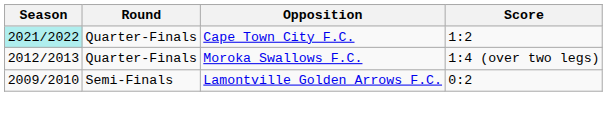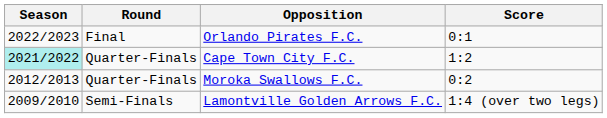+ row: 2022/2023 | Final | Orlando Pirates F.C. | 0:1
Moroka Swallows F.C. | Score: 1:4 (over two legs) -> 0:2
Lamontville Golden Arrows F.C. | Score: 0:2 -> 1:4 (over two legs)
